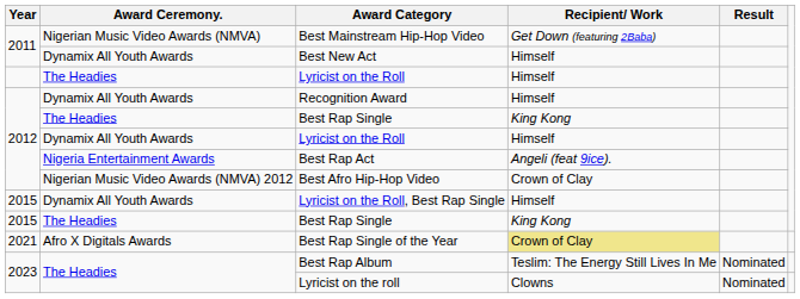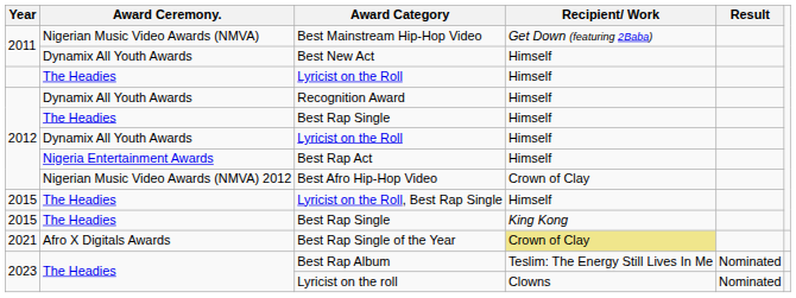2012 / Best Rap Single | Recipient/ Work: King Kong -> Himself
Best Rap Act | Recipient/ Work: Angeli (feat 9ice). -> Himself
Lyricist on the Roll, Best Rap Single | Award Ceremony.: Dynamix All Youth Awards -> The Headies
